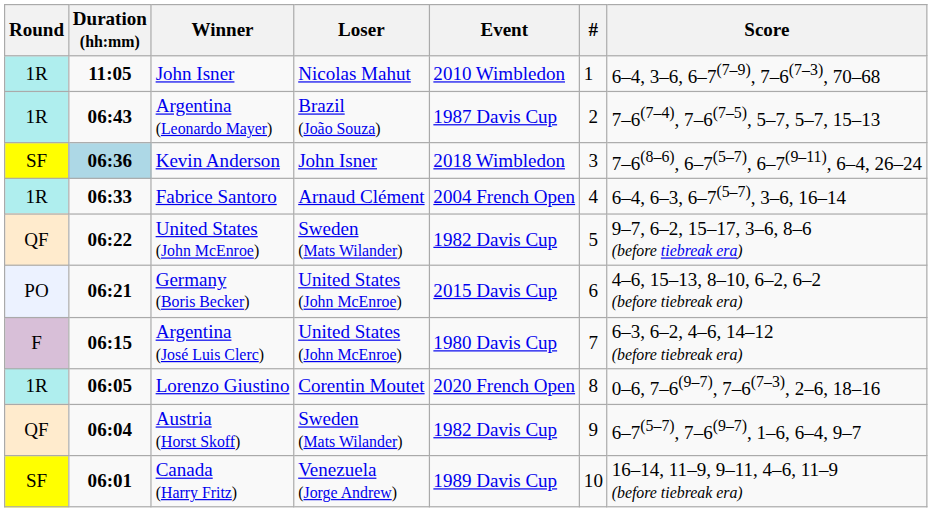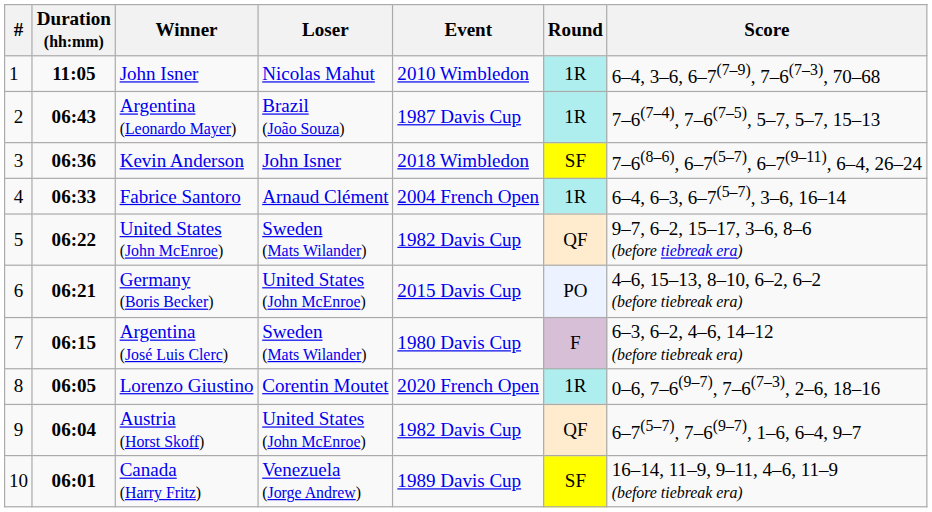columns swapped: # <-> Round
Kevin Anderson | Duration (hh:mm): lightblue background -> no background
Argentina (José Luis Clerc) | Loser: United States (John McEnroe) -> Sweden (Mats Wilander)
Austria (Horst Skoff) | Loser: Sweden (Mats Wilander) -> United States (John McEnroe)
